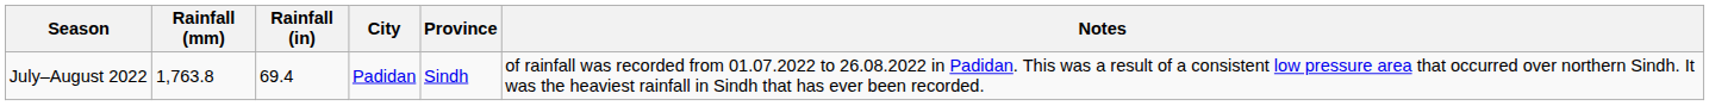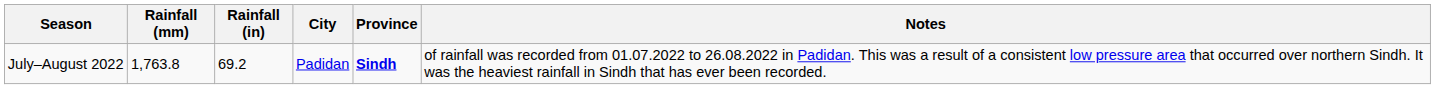July–August 2022 | Rainfall (in): 69.4 -> 69.2
July–August 2022 | Province: normal -> bold
